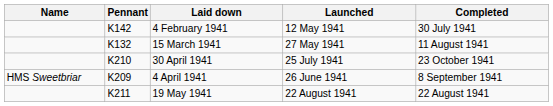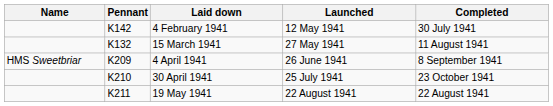rows swapped: 4 April 1941 <-> 30 April 1941
